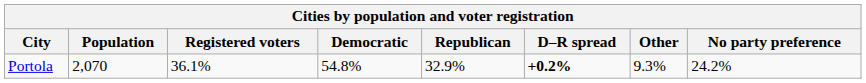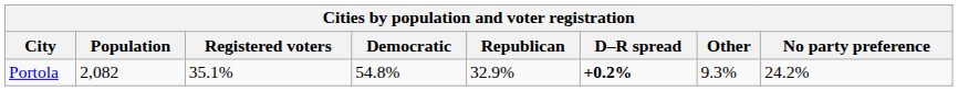Portola | Population: 2,070 -> 2,082
Portola | Registered voters: 36.1% -> 35.1%
